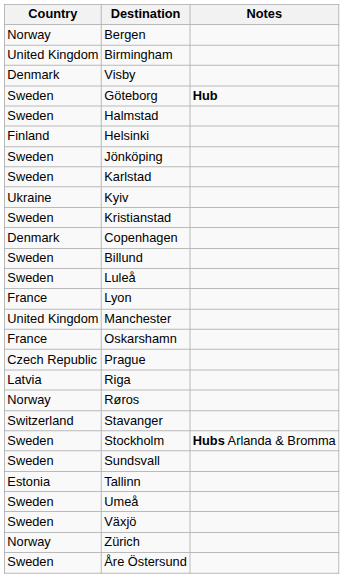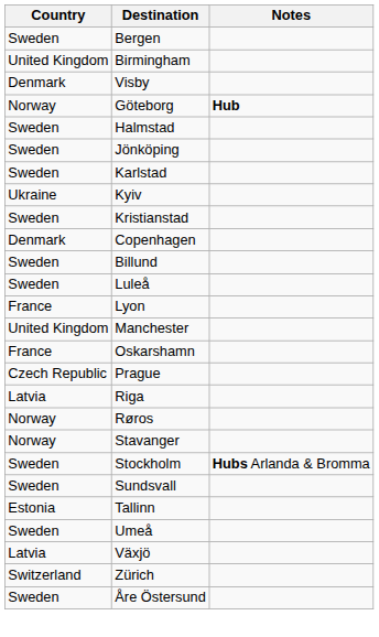Bergen | Country: Norway -> Sweden
Göteborg | Country: Sweden -> Norway
- row: Finland | Helsinki
Stavanger | Country: Switzerland -> Norway
Växjö | Country: Sweden -> Latvia
Zürich | Country: Norway -> Switzerland
